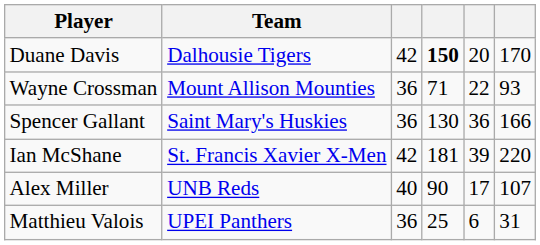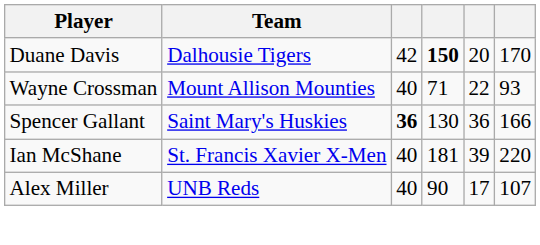Wayne Crossman | column 3: 36 -> 40
Spencer Gallant | column 3: normal -> bold
Ian McShane | column 3: 42 -> 40
- row: Matthieu Valois | UPEI Panthers | 36 | 25 | 6 | 31
